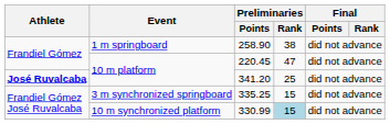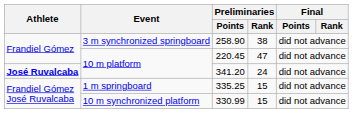258.90 | Event: 1 m springboard -> 3 m synchronized springboard
341.20 | Preliminaries / Rank: 25 -> 24
335.25 | Event: 3 m synchronized springboard -> 1 m springboard
330.99 | Preliminaries / Rank: lightblue background -> no background
